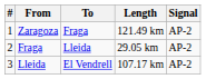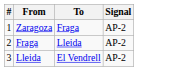- column: Length | 121.49 km | 29.05 km | 107.17 km
